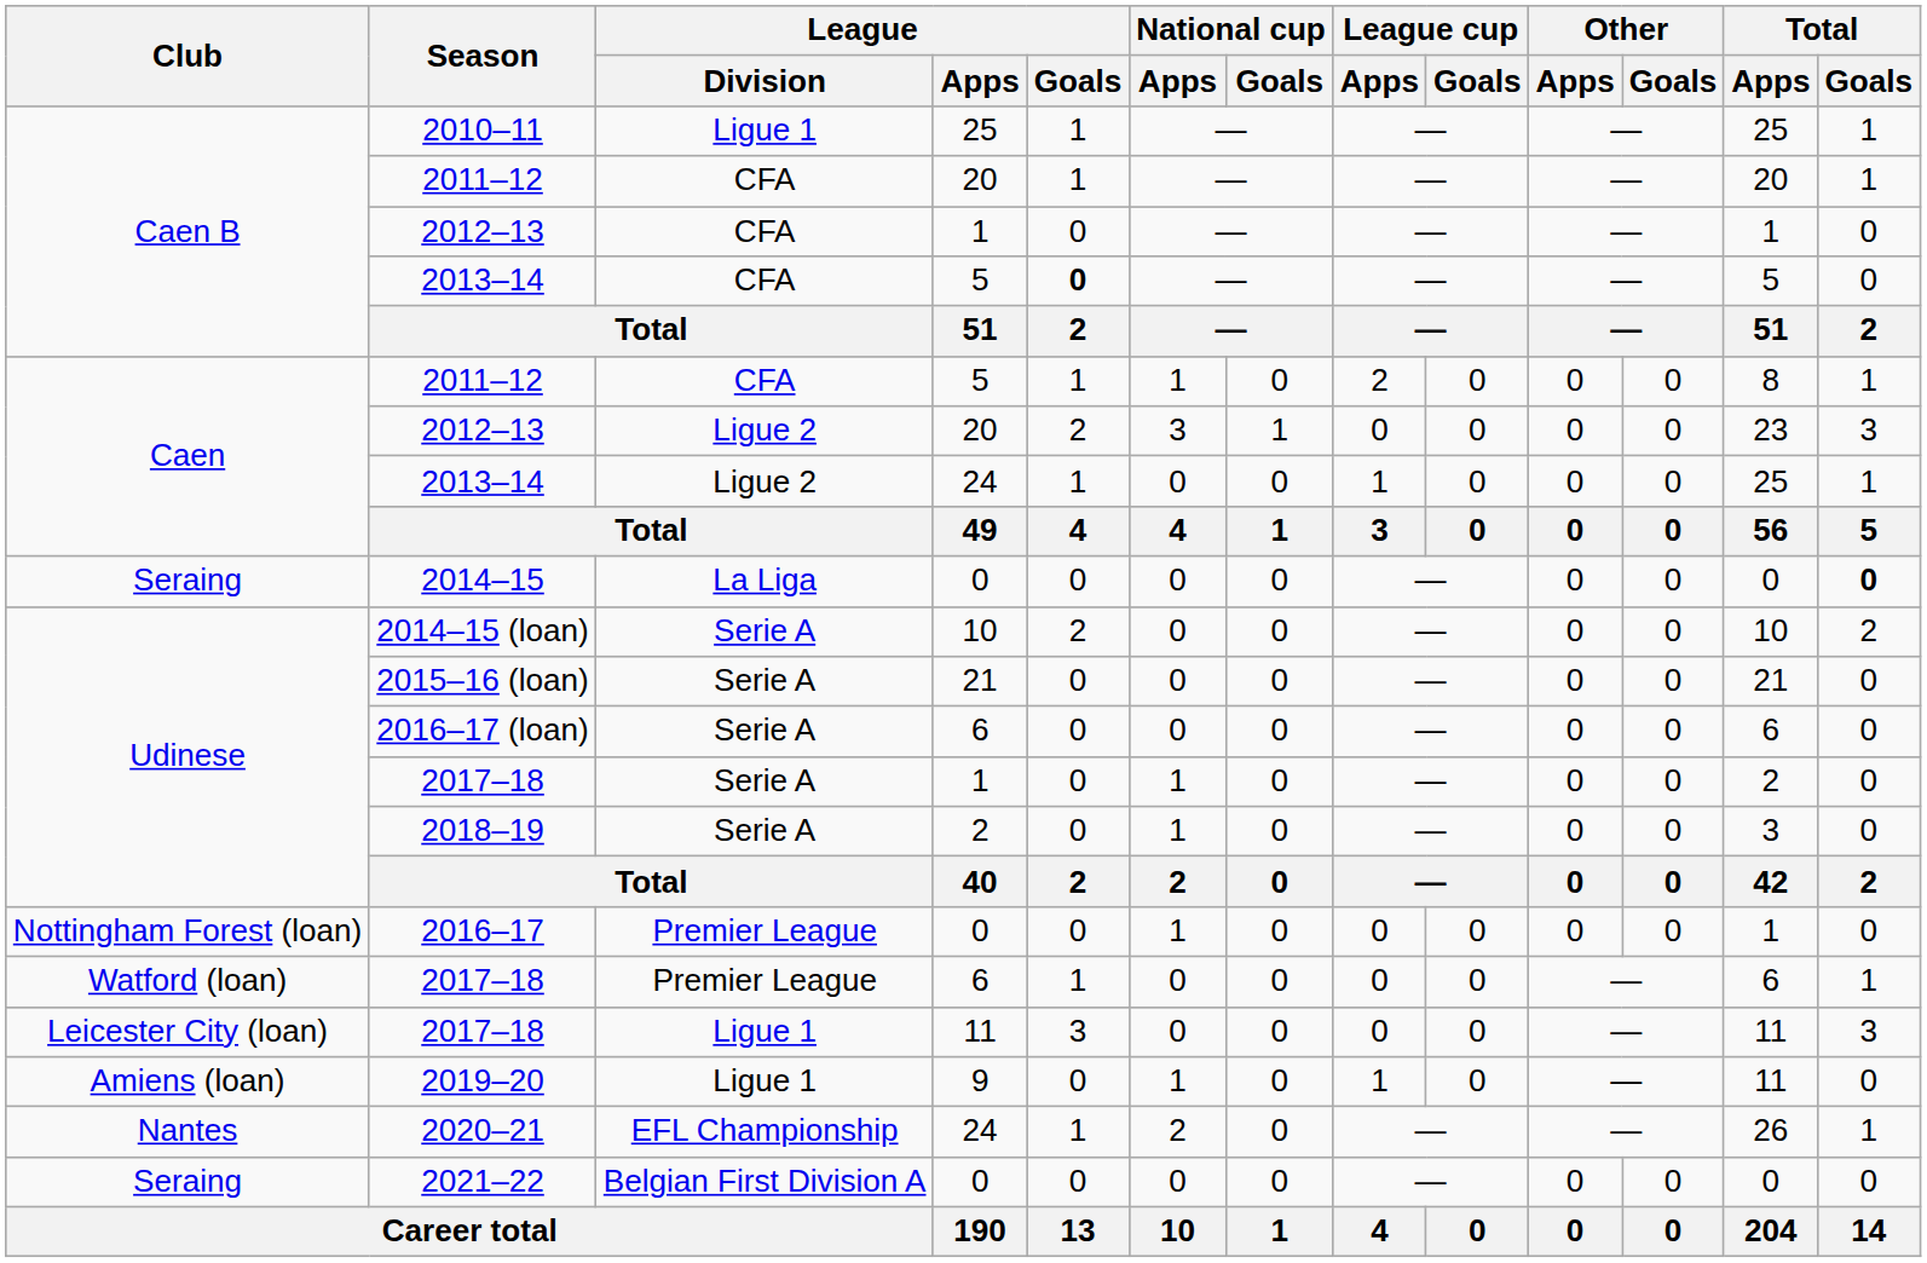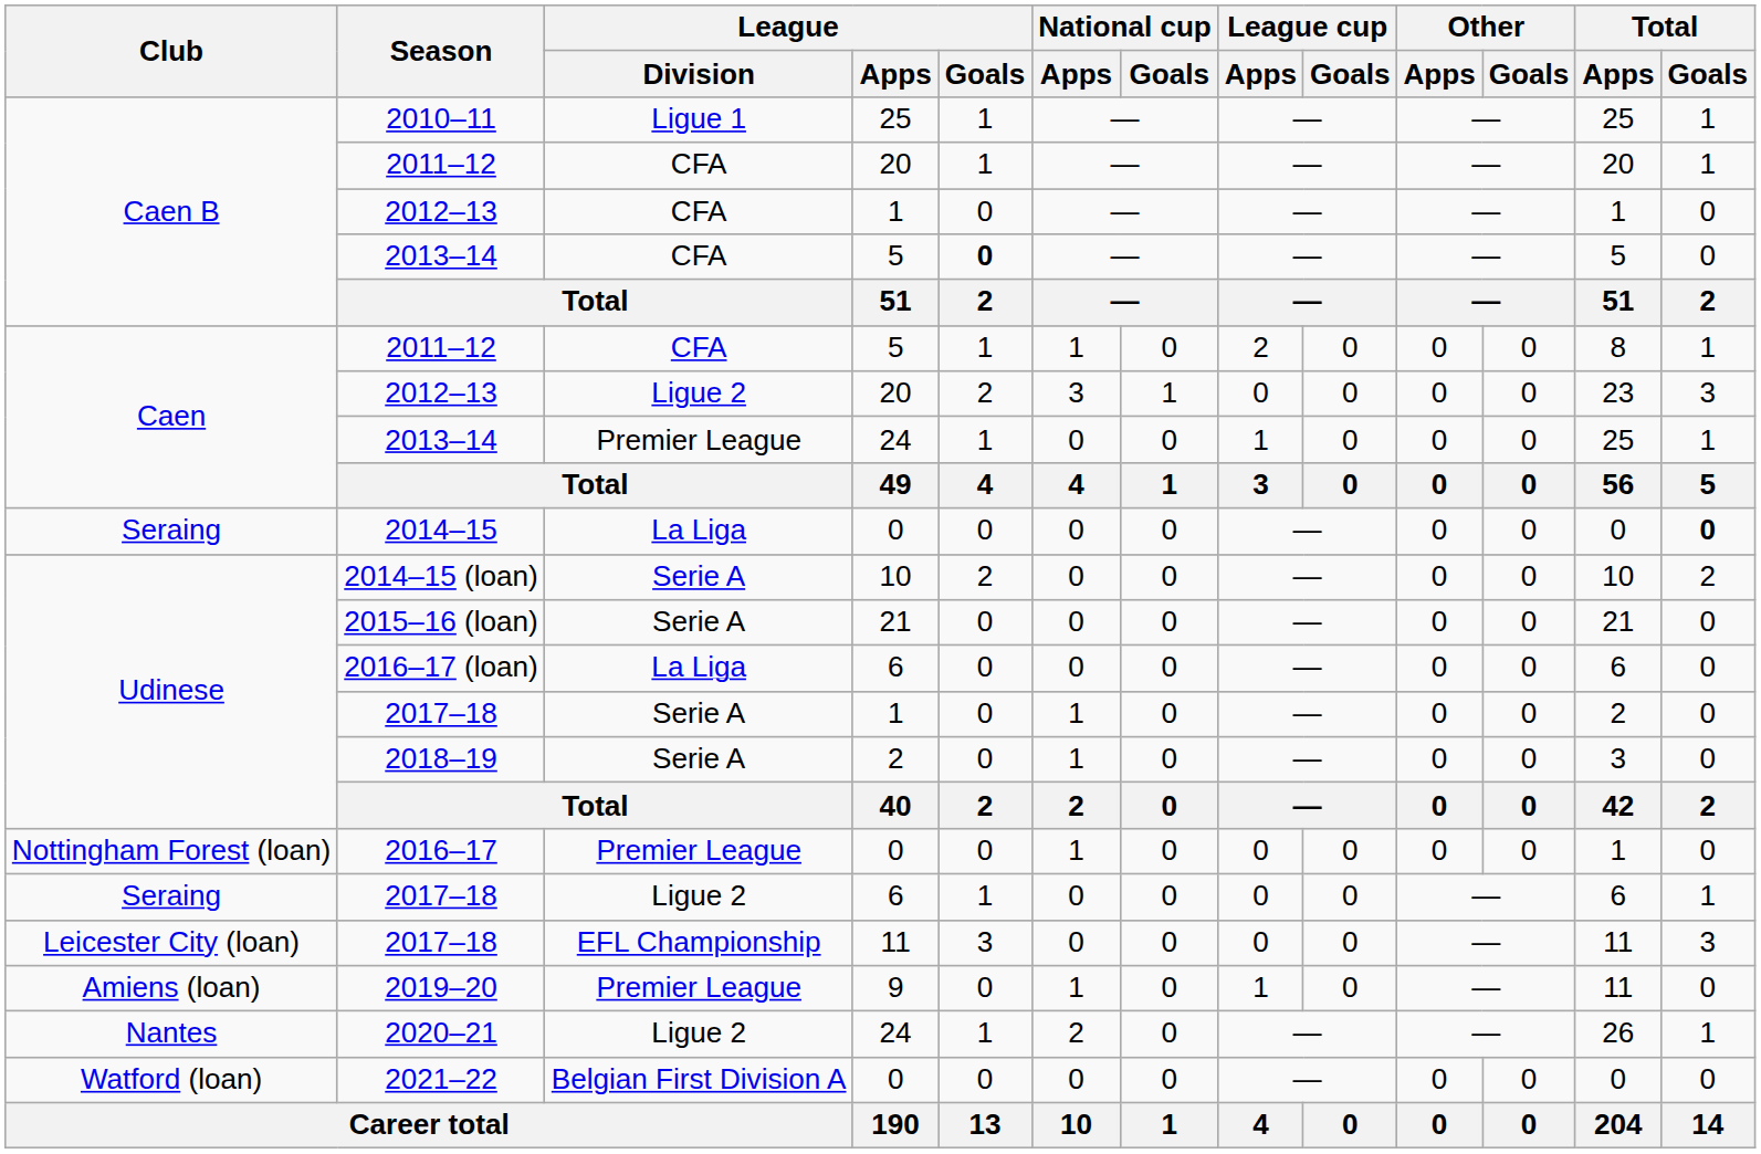2013–14 / 24 | League / Division: Ligue 2 -> Premier League
2016–17 (loan) | League / Division: Serie A -> La Liga
2017–18 / 6 | Club: Watford (loan) -> Seraing
2017–18 / 6 | League / Division: Premier League -> Ligue 2
2017–18 / 11 | League / Division: Ligue 1 -> EFL Championship
2019–20 | League / Division: Ligue 1 -> Premier League
2020–21 | League / Division: EFL Championship -> Ligue 2
2021–22 | Club: Seraing -> Watford (loan)
